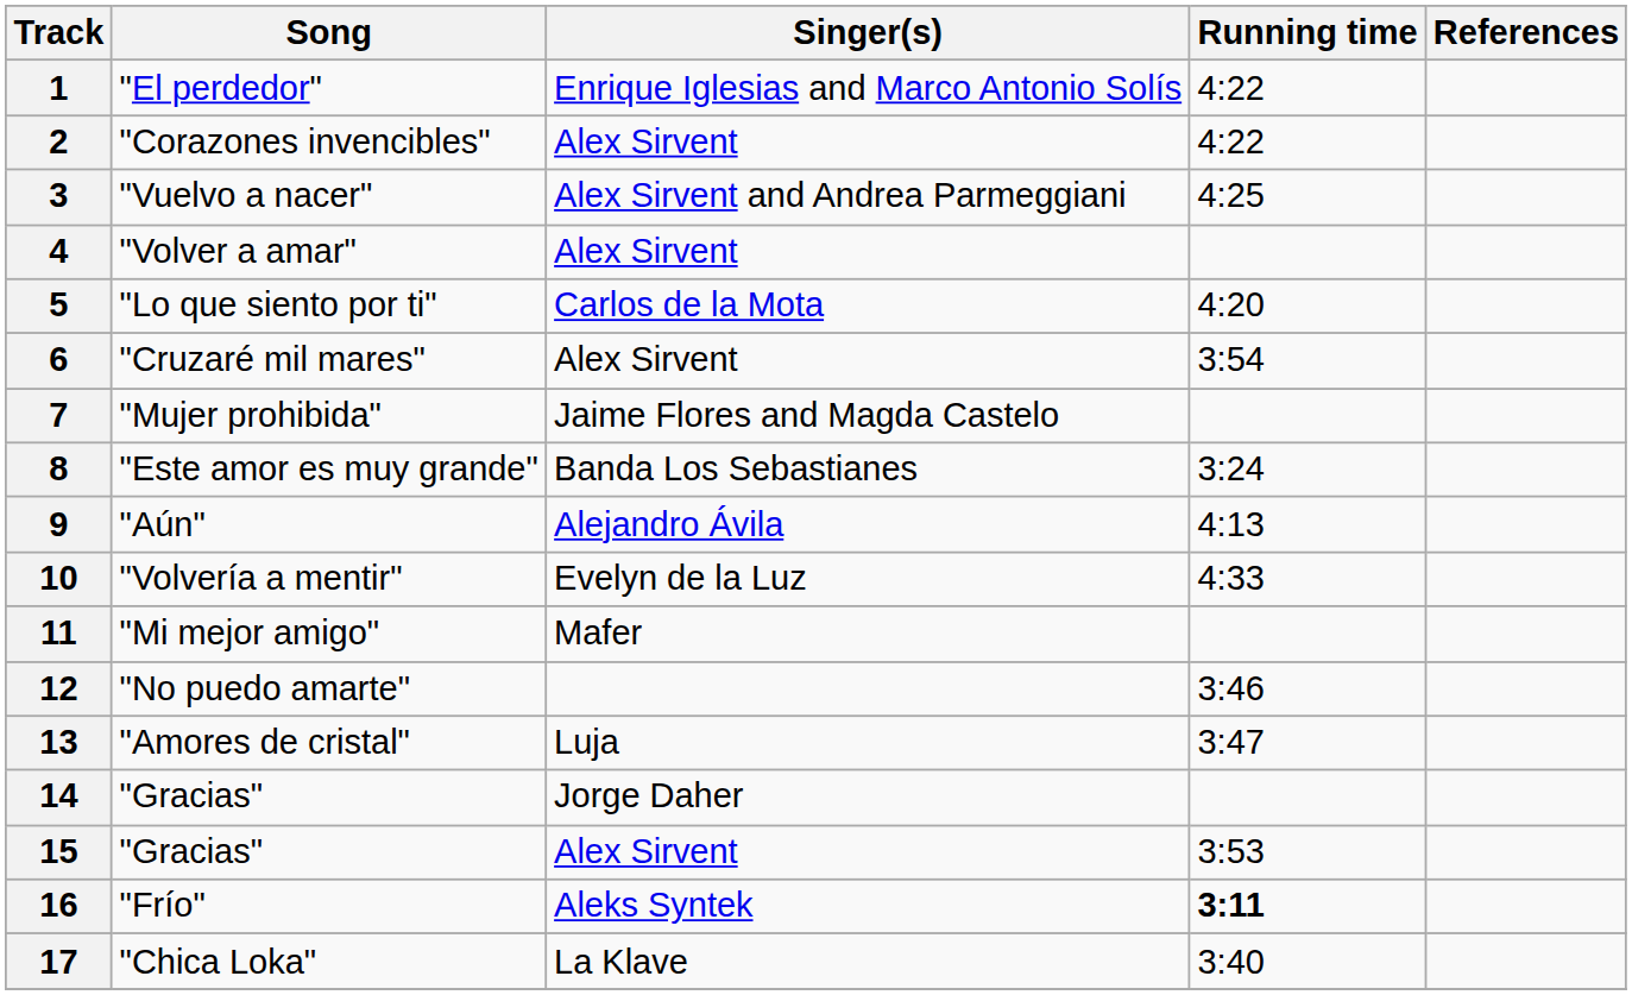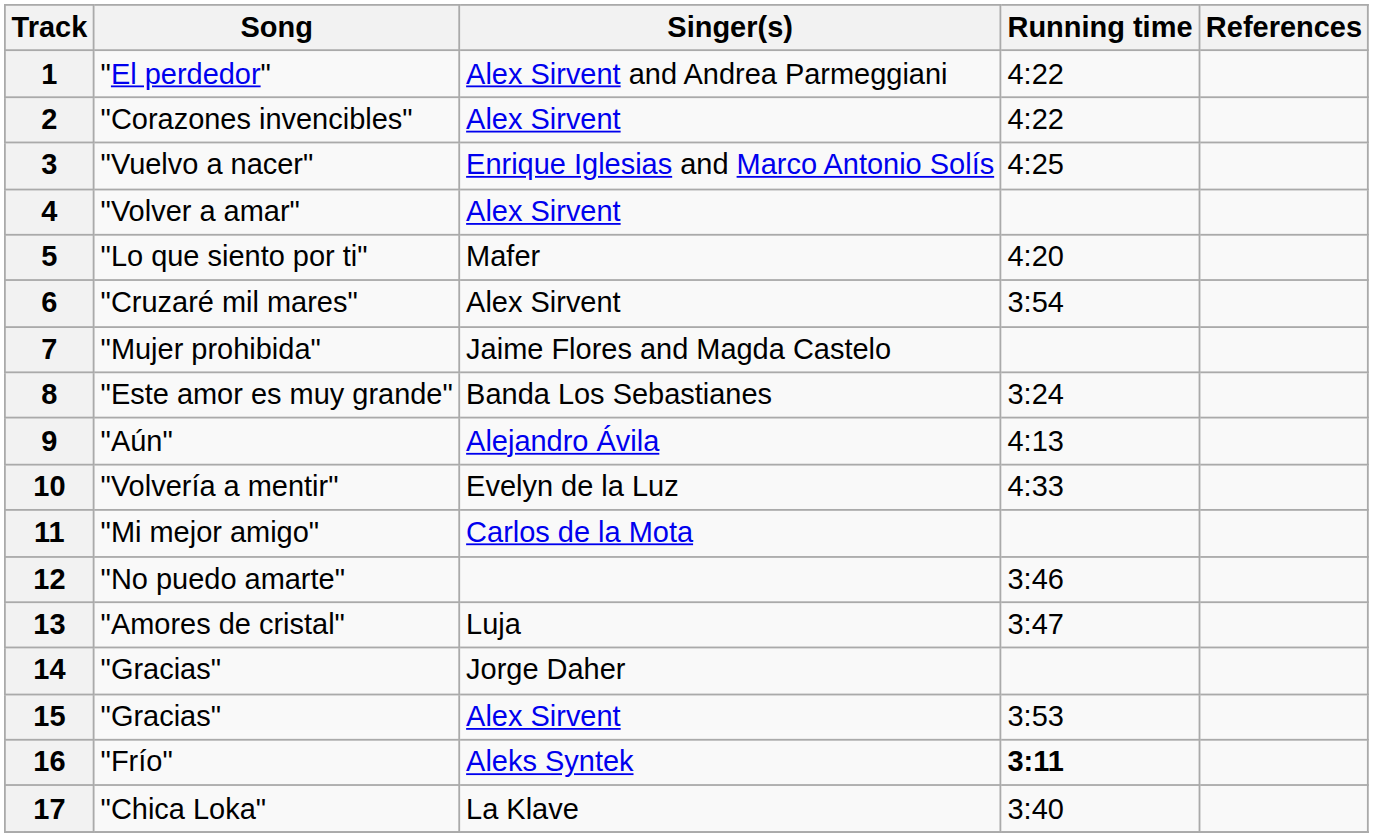1 | Singer(s): Enrique Iglesias and Marco Antonio Solís -> Alex Sirvent and Andrea Parmeggiani
3 | Singer(s): Alex Sirvent and Andrea Parmeggiani -> Enrique Iglesias and Marco Antonio Solís
5 | Singer(s): Carlos de la Mota -> Mafer
11 | Singer(s): Mafer -> Carlos de la Mota
